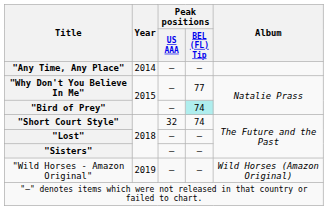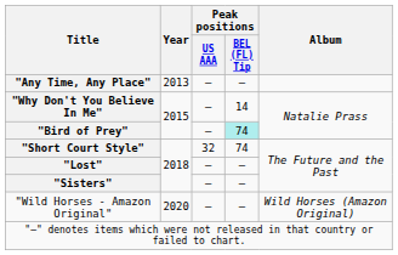"Any Time, Any Place" | Year: 2014 -> 2013
"Why Don't You Believe In Me" | Peak positions / BEL (FL) Tip: 77 -> 14
"Wild Horses - Amazon Original" | Year: 2019 -> 2020
